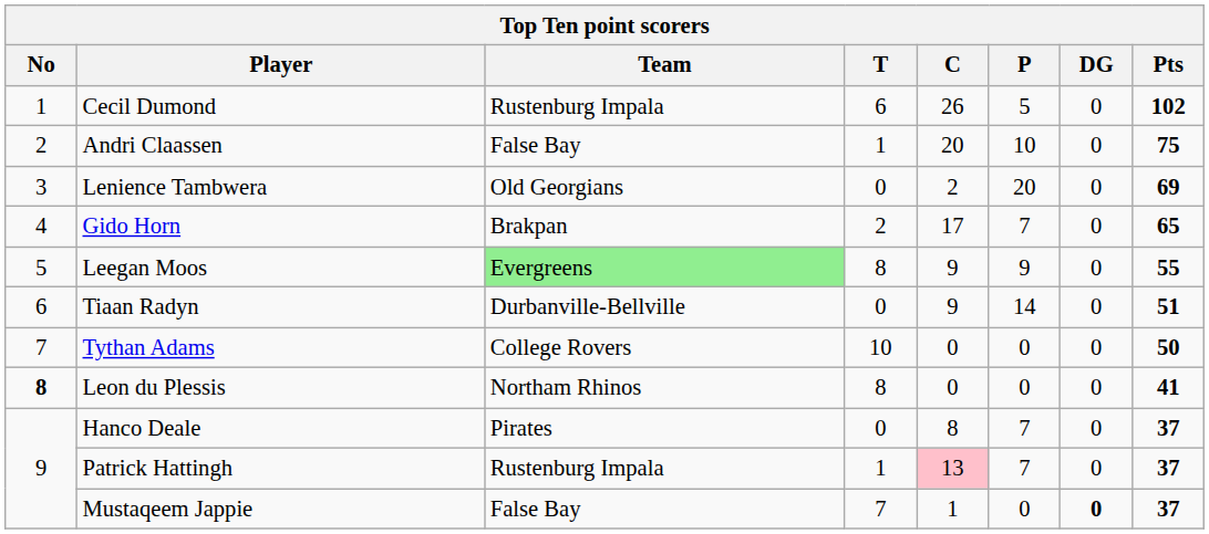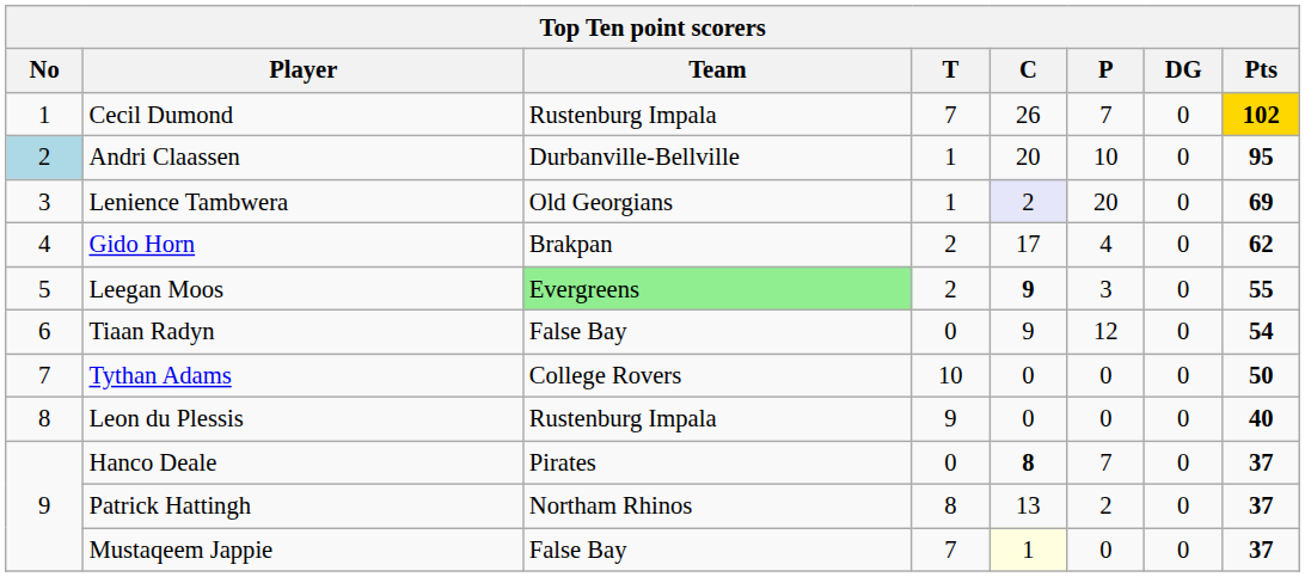Cecil Dumond | T: 6 -> 7
Cecil Dumond | P: 5 -> 7
Cecil Dumond | Pts: no background -> gold background
Andri Claassen | No: no background -> lightblue background
Andri Claassen | Team: False Bay -> Durbanville-Bellville
Andri Claassen | Pts: 75 -> 95
Lenience Tambwera | T: 0 -> 1
Lenience Tambwera | C: no background -> lavender background
Gido Horn | P: 7 -> 4
Gido Horn | Pts: 65 -> 62
Leegan Moos | T: 8 -> 2
Leegan Moos | C: normal -> bold
Leegan Moos | P: 9 -> 3
Tiaan Radyn | Team: Durbanville-Bellville -> False Bay
Tiaan Radyn | P: 14 -> 12
Tiaan Radyn | Pts: 51 -> 54
Leon du Plessis | No: bold -> normal
Leon du Plessis | Team: Northam Rhinos -> Rustenburg Impala
Leon du Plessis | T: 8 -> 9
Leon du Plessis | Pts: 41 -> 40
Hanco Deale | C: normal -> bold
Patrick Hattingh | Team: Rustenburg Impala -> Northam Rhinos
Patrick Hattingh | T: 1 -> 8
Patrick Hattingh | C: pink background -> no background
Patrick Hattingh | P: 7 -> 2
Mustaqeem Jappie | C: no background -> lightyellow background
Mustaqeem Jappie | DG: bold -> normal
